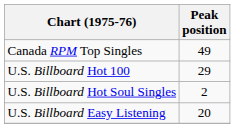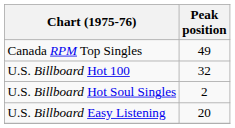U.S. Billboard Hot 100 | Peak position: 29 -> 32
